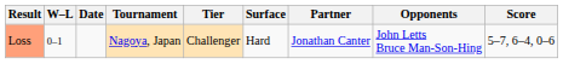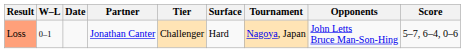columns swapped: Tournament <-> Partner
